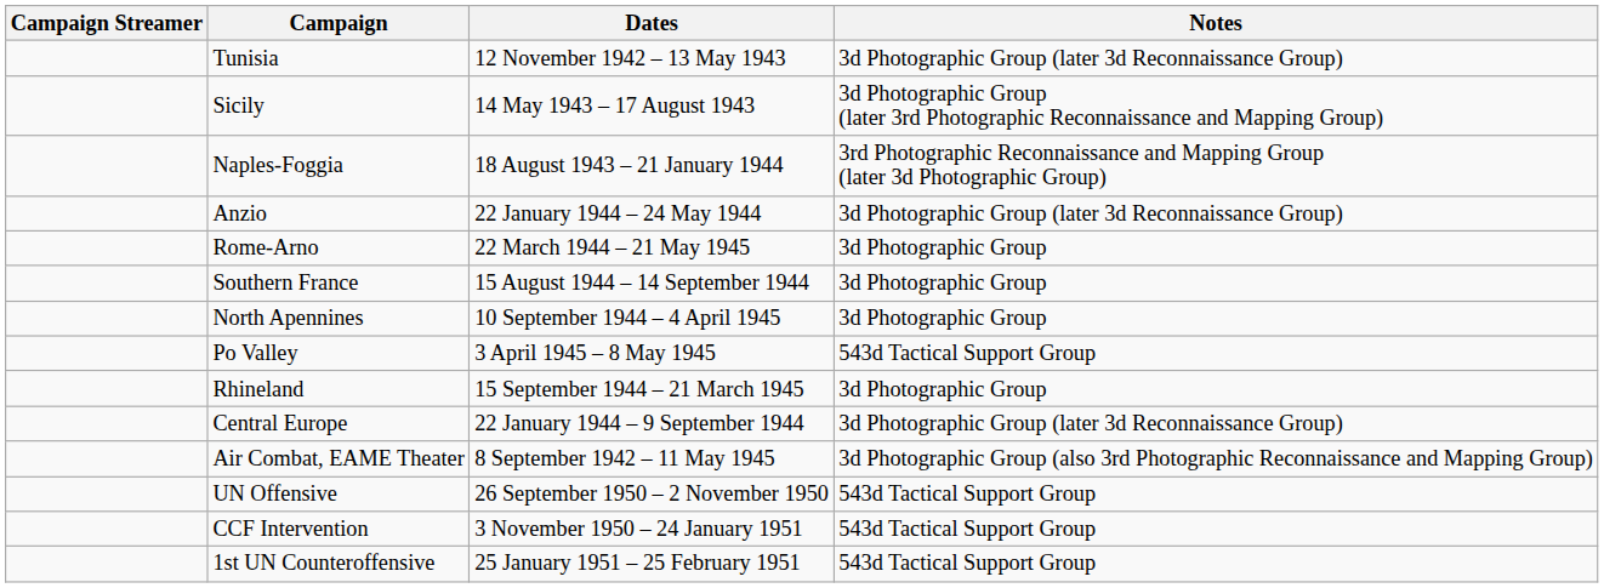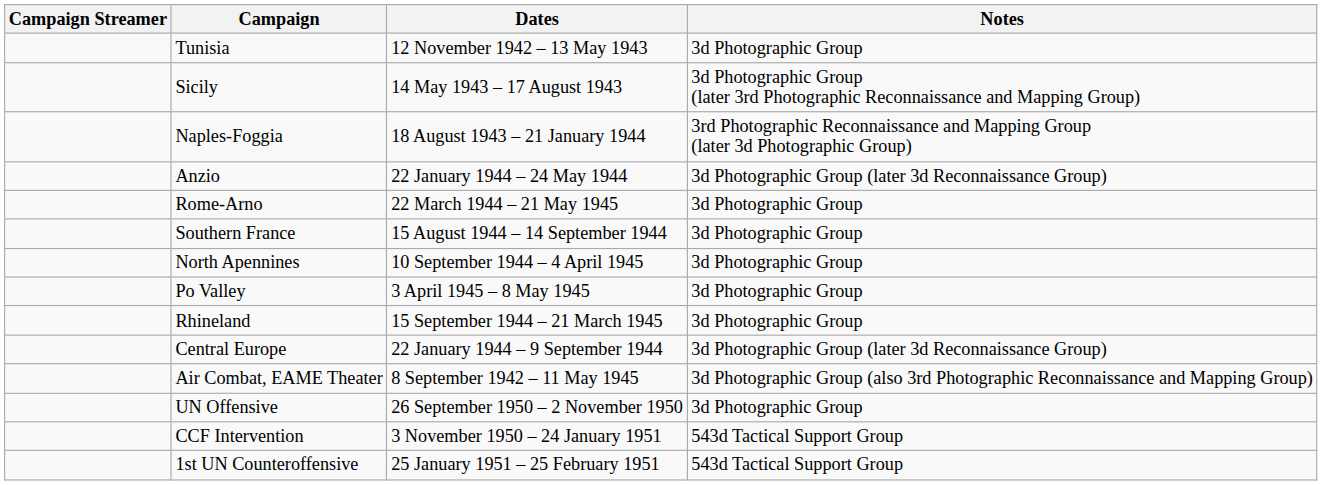Tunisia | Notes: 3d Photographic Group (later 3d Reconnaissance Group) -> 3d Photographic Group
Po Valley | Notes: 543d Tactical Support Group -> 3d Photographic Group
UN Offensive | Notes: 543d Tactical Support Group -> 3d Photographic Group
